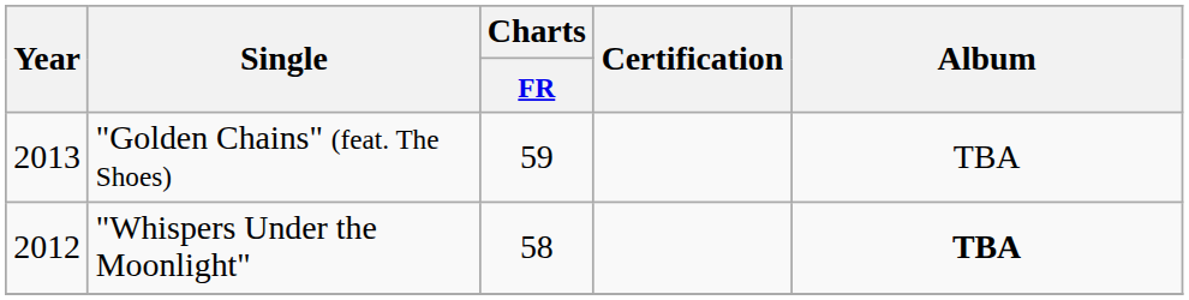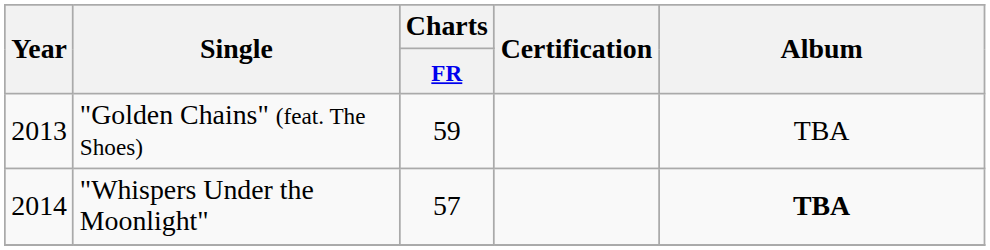"Whispers Under the Moonlight" | Year: 2012 -> 2014
"Whispers Under the Moonlight" | Charts / FR: 58 -> 57
